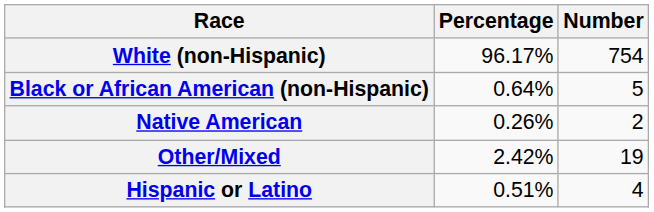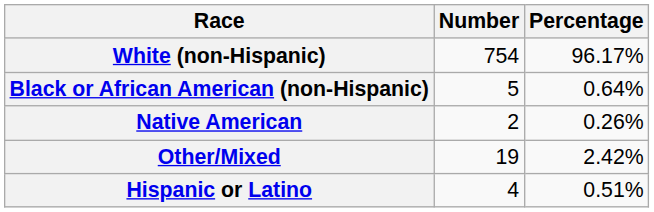columns swapped: Number <-> Percentage
